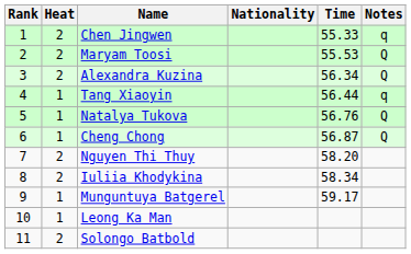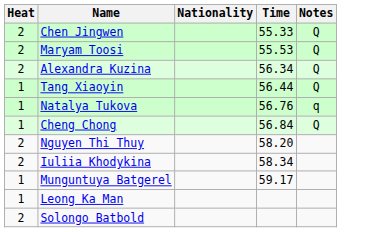- column: Rank | 1 | 2 | 3 | 4 | 5 | 6 | 7 | 8 | 9 | 10 | 11
Chen Jingwen | Notes: q -> Q
Tang Xiaoyin | Notes: q -> Q
Natalya Tukova | Notes: Q -> q
Cheng Chong | Time: 56.87 -> 56.84
